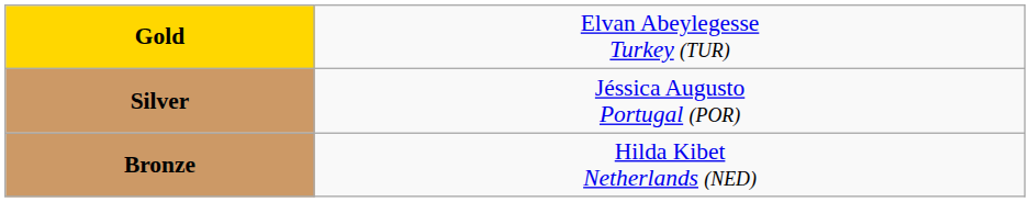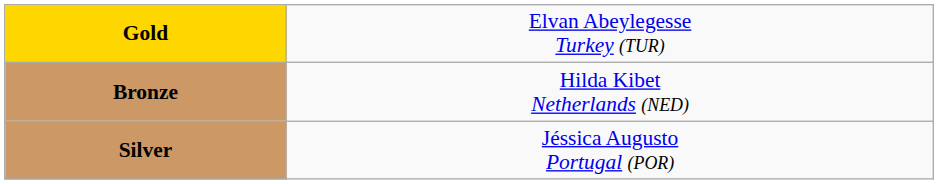rows swapped: Silver <-> Bronze
